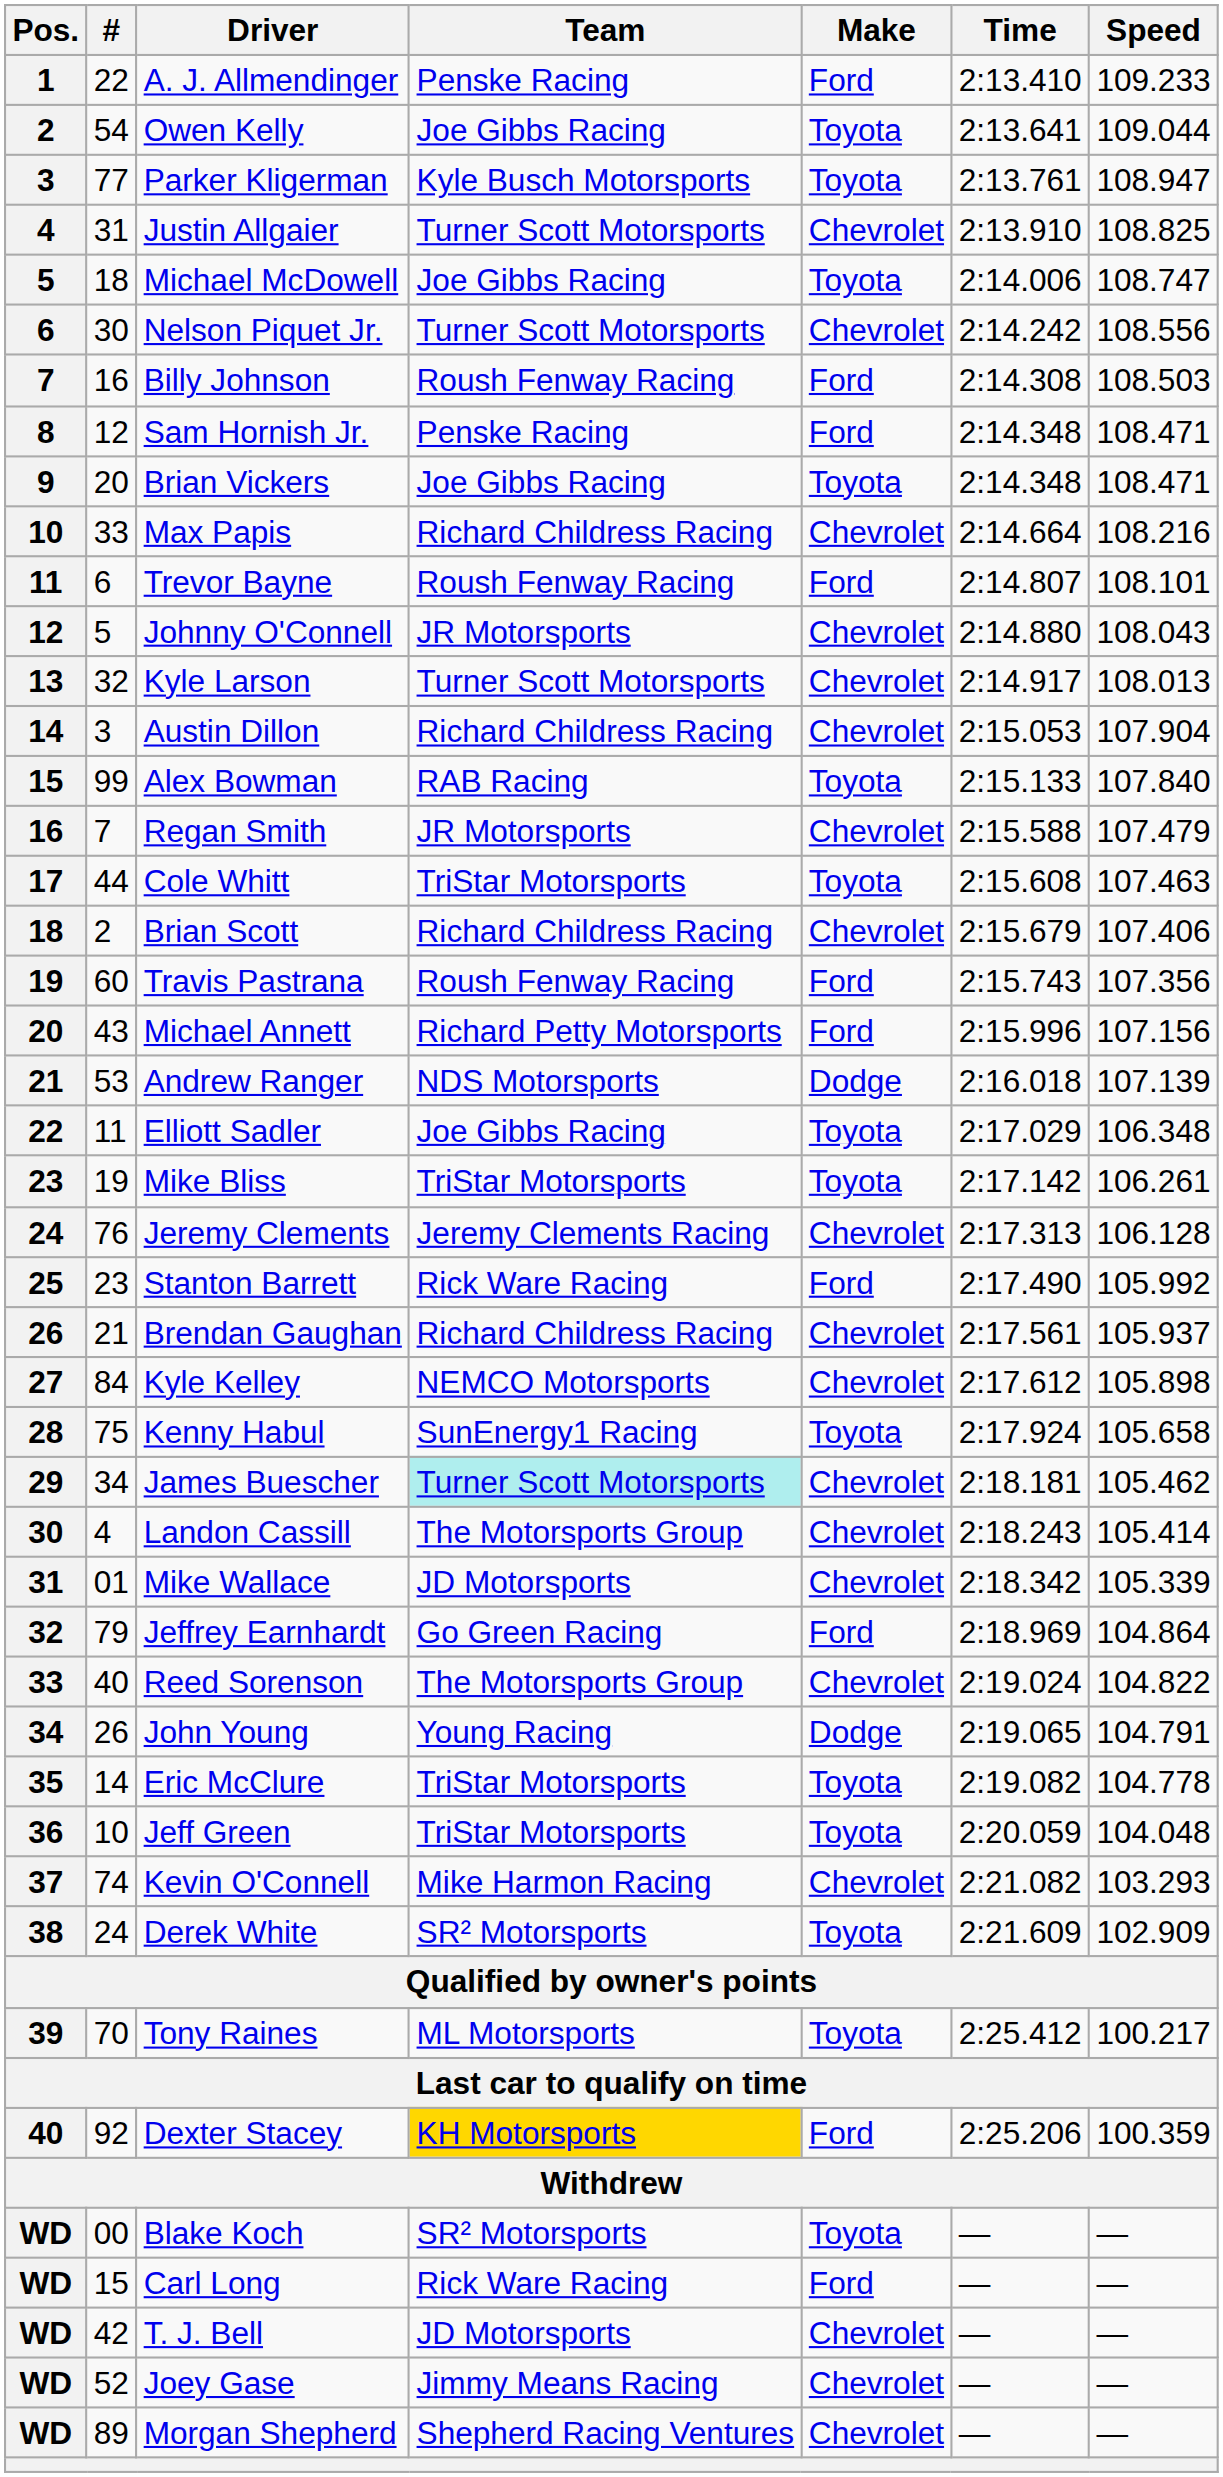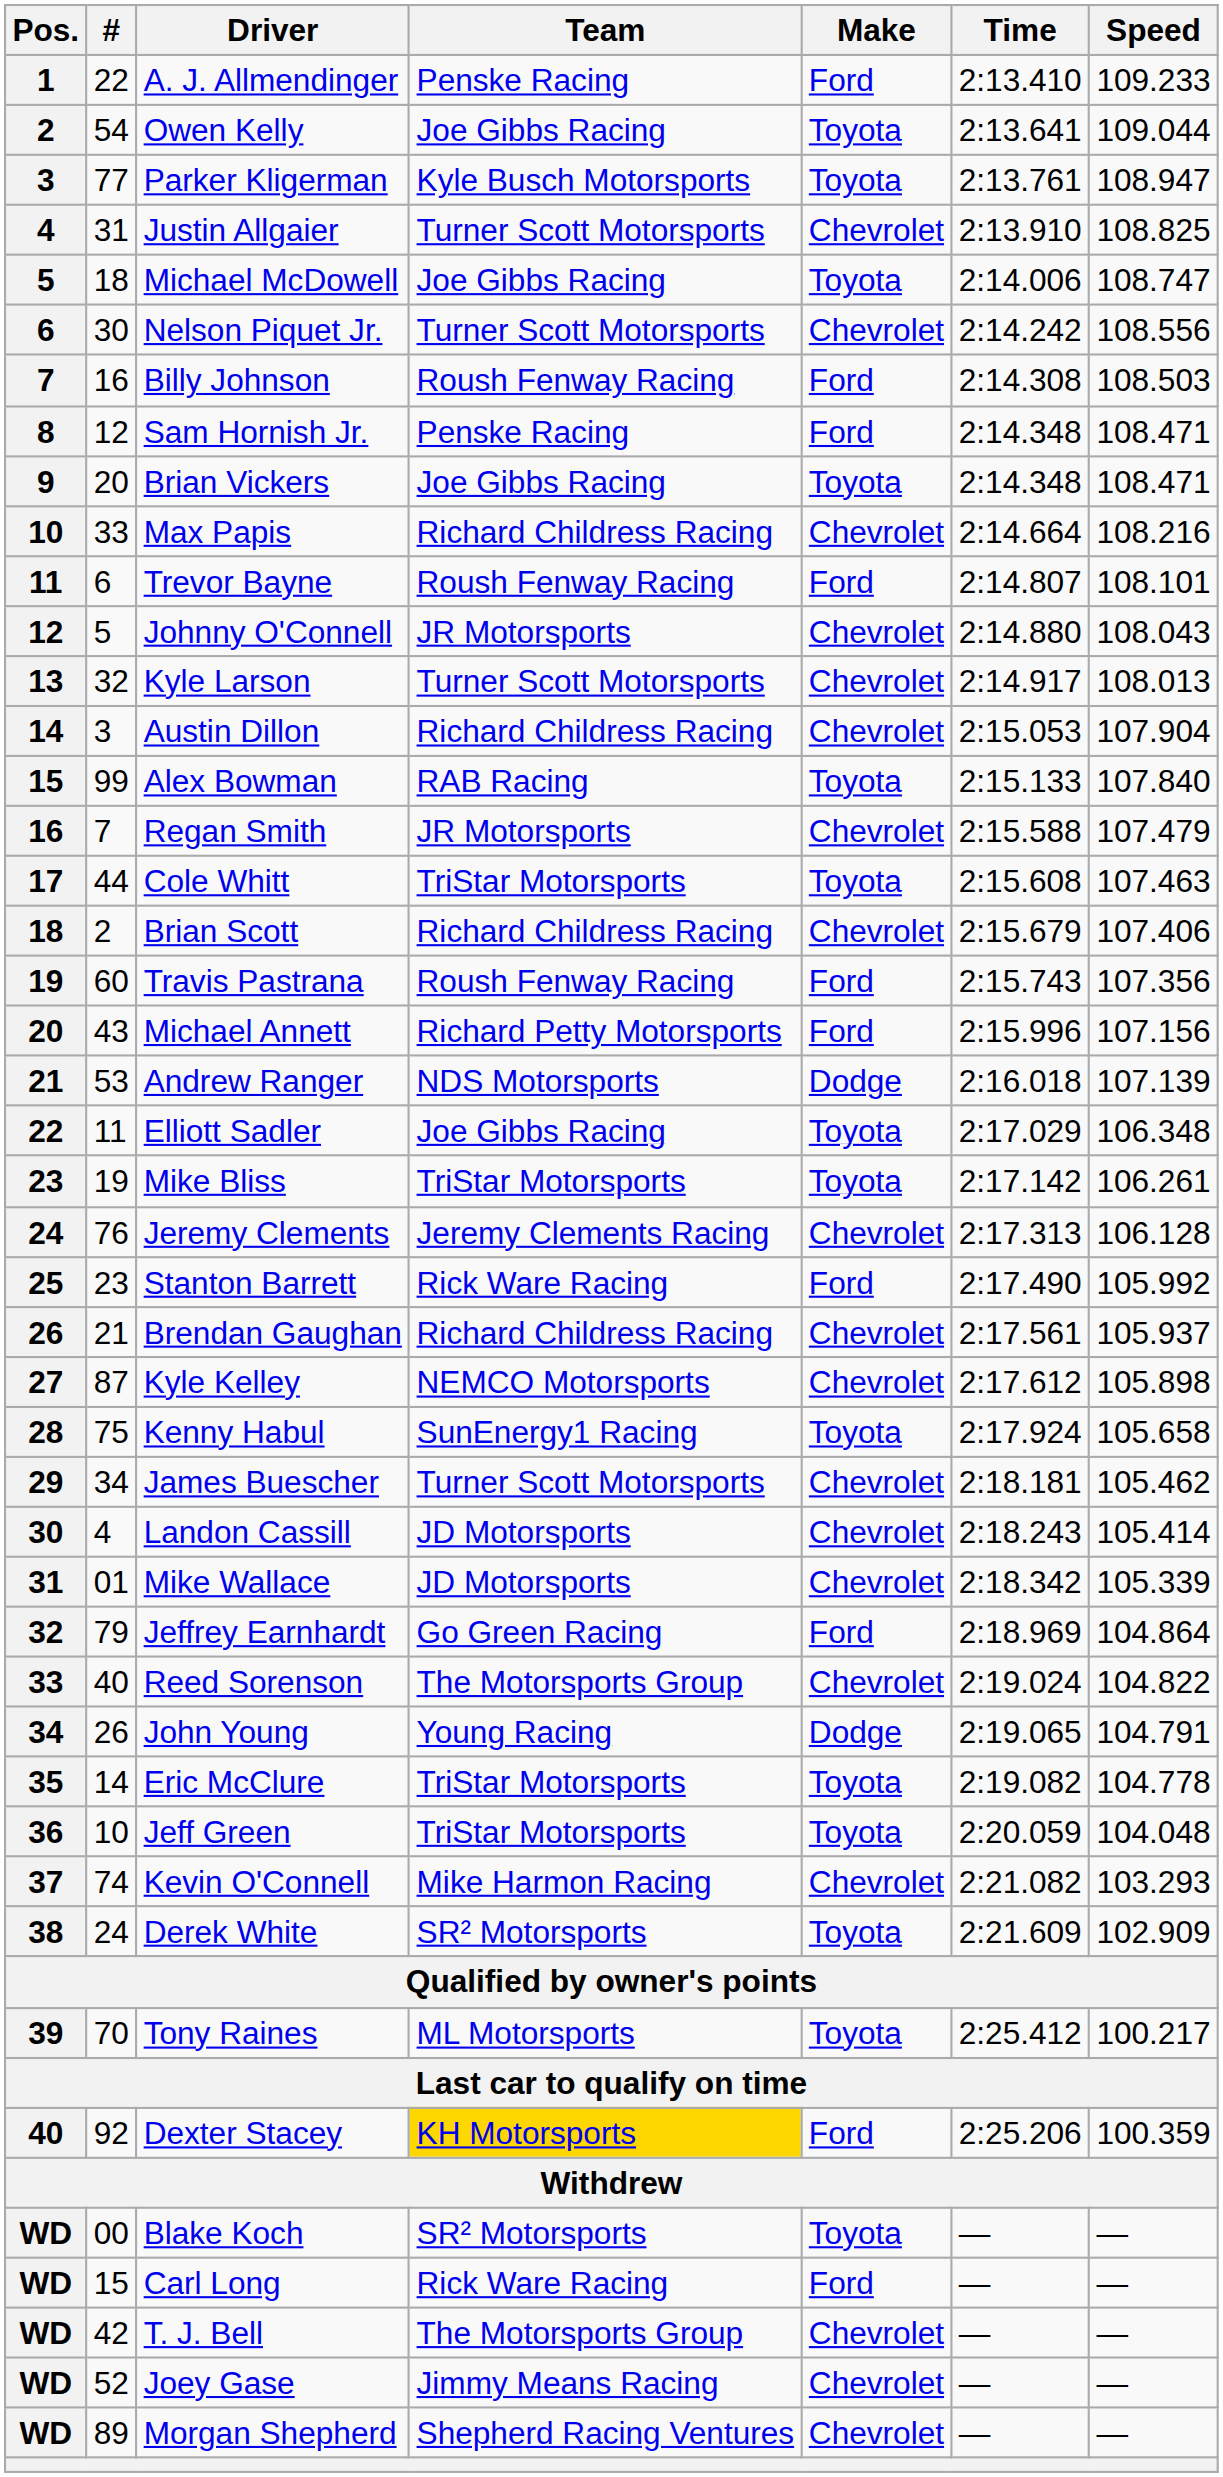Kyle Kelley | #: 84 -> 87
James Buescher | Team: paleturquoise background -> no background
Landon Cassill | Team: The Motorsports Group -> JD Motorsports
T. J. Bell | Team: JD Motorsports -> The Motorsports Group
